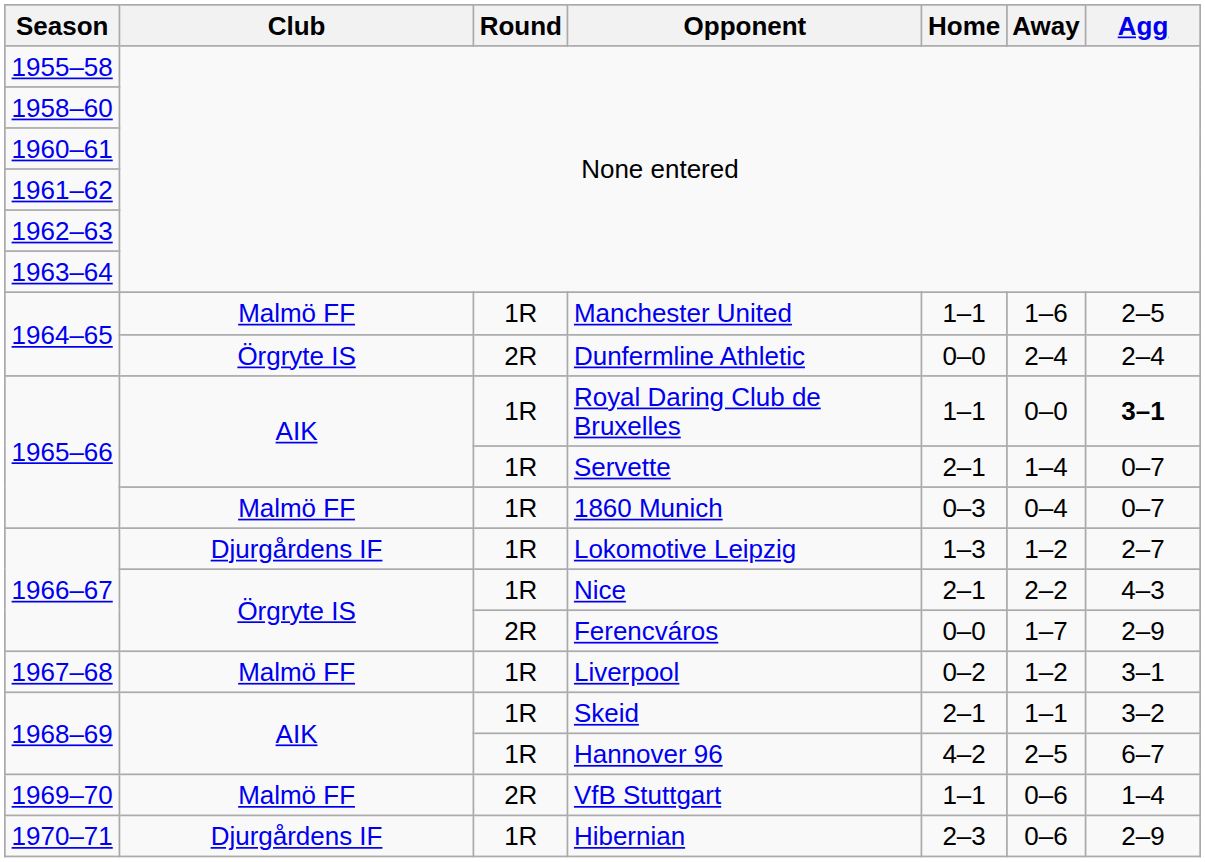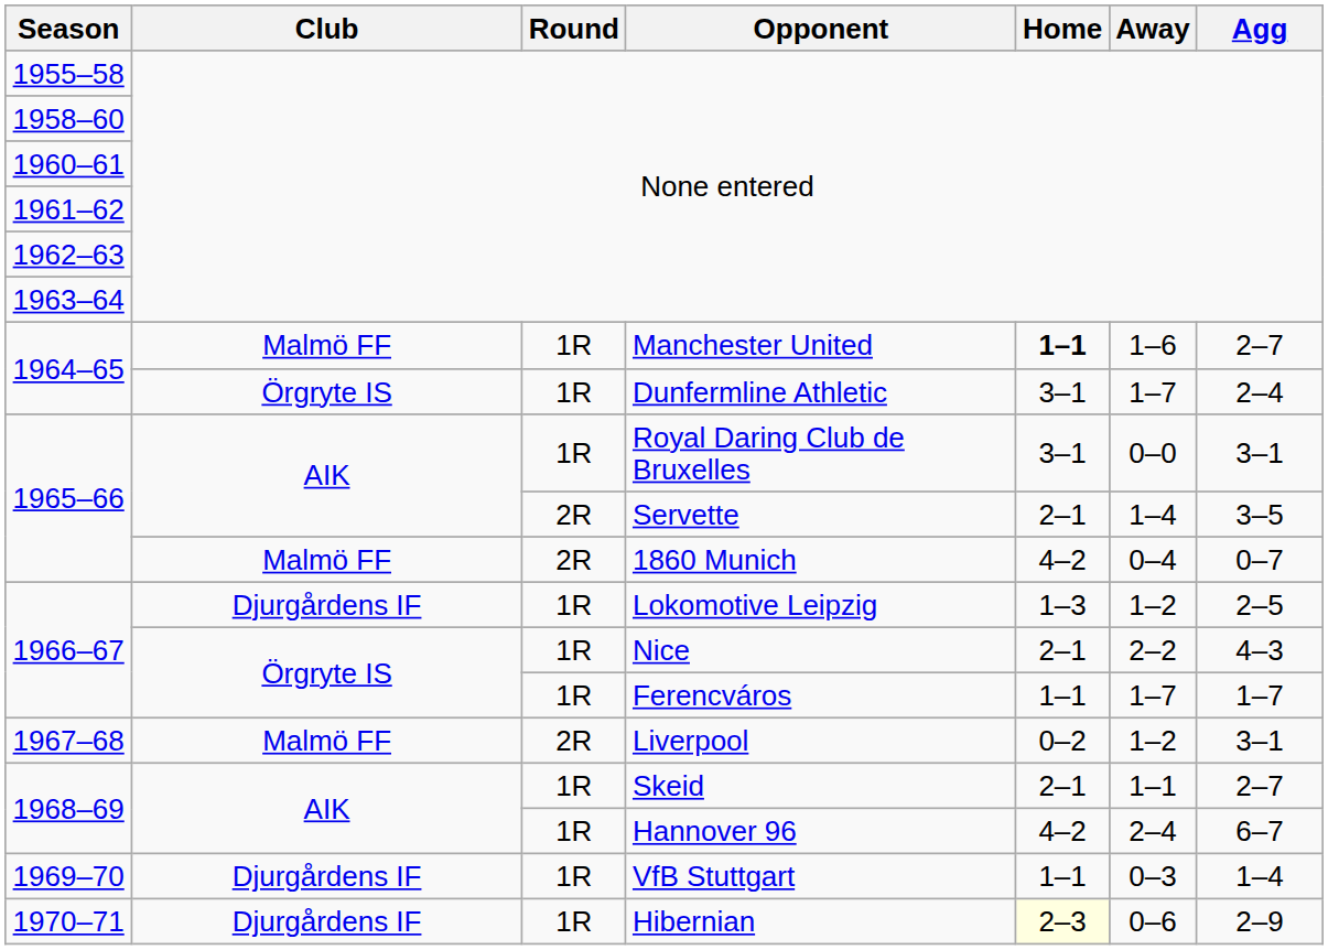Manchester United | Home: normal -> bold
Manchester United | Agg: 2–5 -> 2–7
Dunfermline Athletic | Round: 2R -> 1R
Dunfermline Athletic | Home: 0–0 -> 3–1
Dunfermline Athletic | Away: 2–4 -> 1–7
Royal Daring Club de Bruxelles | Home: 1–1 -> 3–1
Royal Daring Club de Bruxelles | Agg: bold -> normal
Servette | Round: 1R -> 2R
Servette | Agg: 0–7 -> 3–5
1860 Munich | Round: 1R -> 2R
1860 Munich | Home: 0–3 -> 4–2
Lokomotive Leipzig | Agg: 2–7 -> 2–5
Ferencváros | Round: 2R -> 1R
Ferencváros | Home: 0–0 -> 1–1
Ferencváros | Agg: 2–9 -> 1–7
Liverpool | Round: 1R -> 2R
Skeid | Agg: 3–2 -> 2–7
Hannover 96 | Away: 2–5 -> 2–4
VfB Stuttgart | Club: Malmö FF -> Djurgårdens IF
VfB Stuttgart | Round: 2R -> 1R
VfB Stuttgart | Away: 0–6 -> 0–3
Hibernian | Home: no background -> lightyellow background
